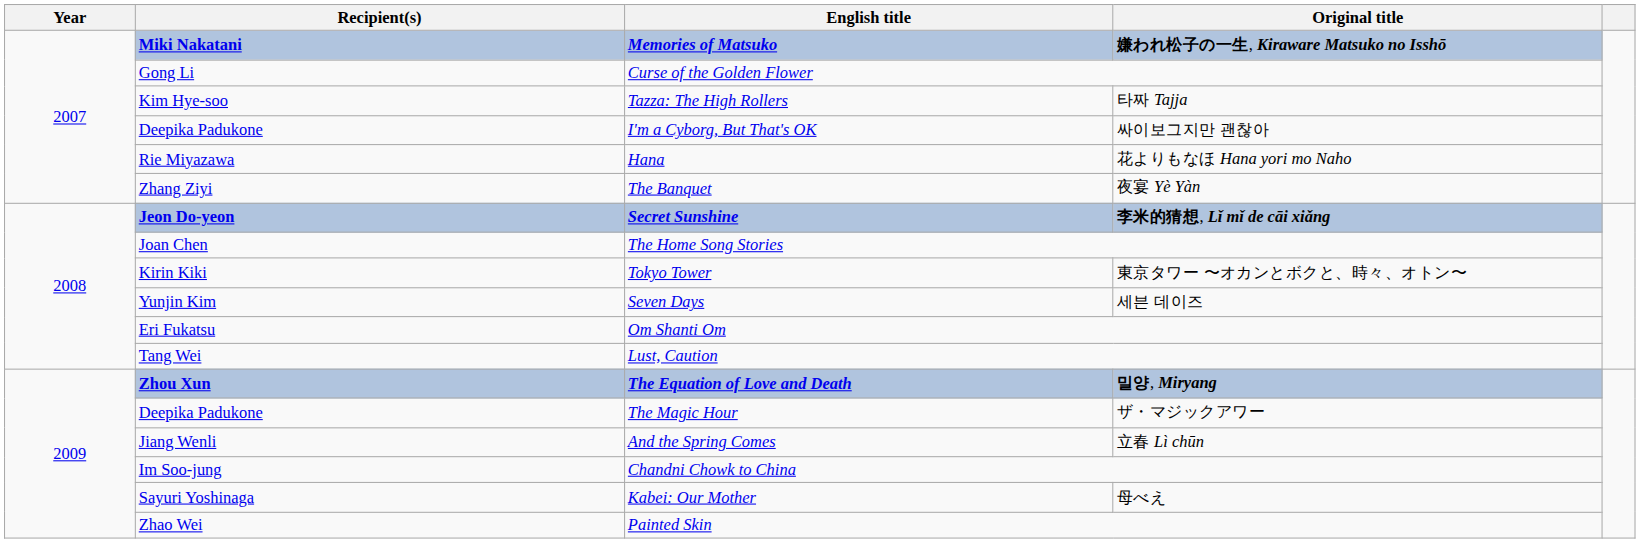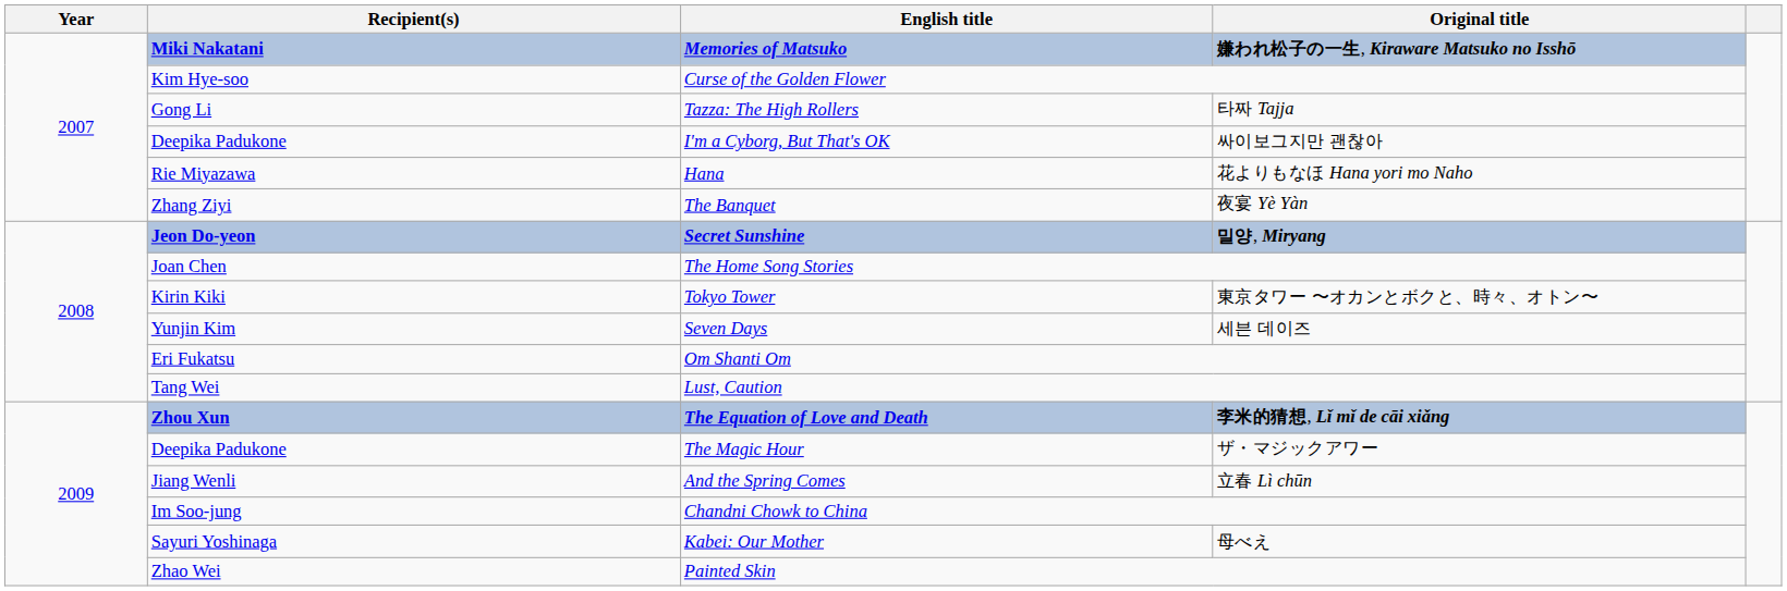Curse of the Golden Flower | Recipient(s): Gong Li -> Kim Hye-soo
Tazza: The High Rollers | Recipient(s): Kim Hye-soo -> Gong Li
Secret Sunshine | Original title: 李米的猜想, Lǐ mǐ de cāi xiǎng -> 밀양, Miryang
The Equation of Love and Death | Original title: 밀양, Miryang -> 李米的猜想, Lǐ mǐ de cāi xiǎng
